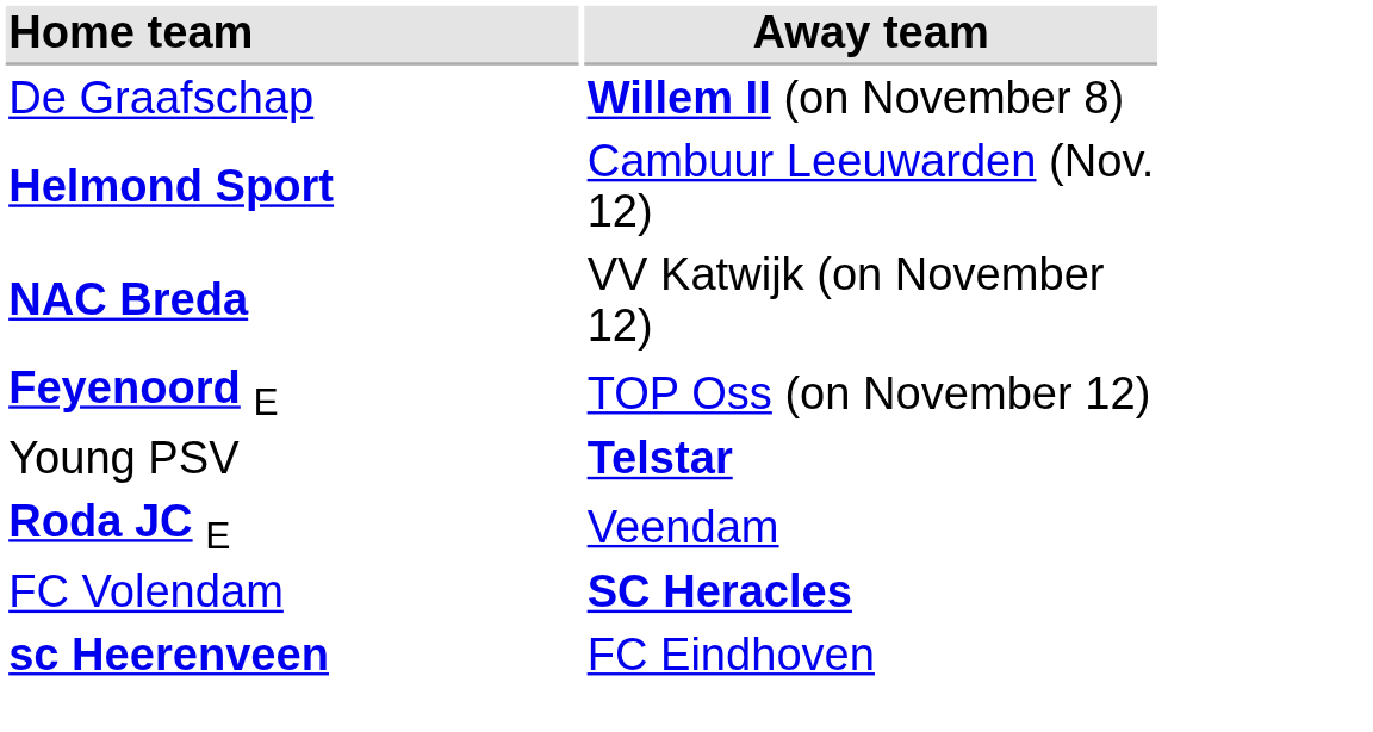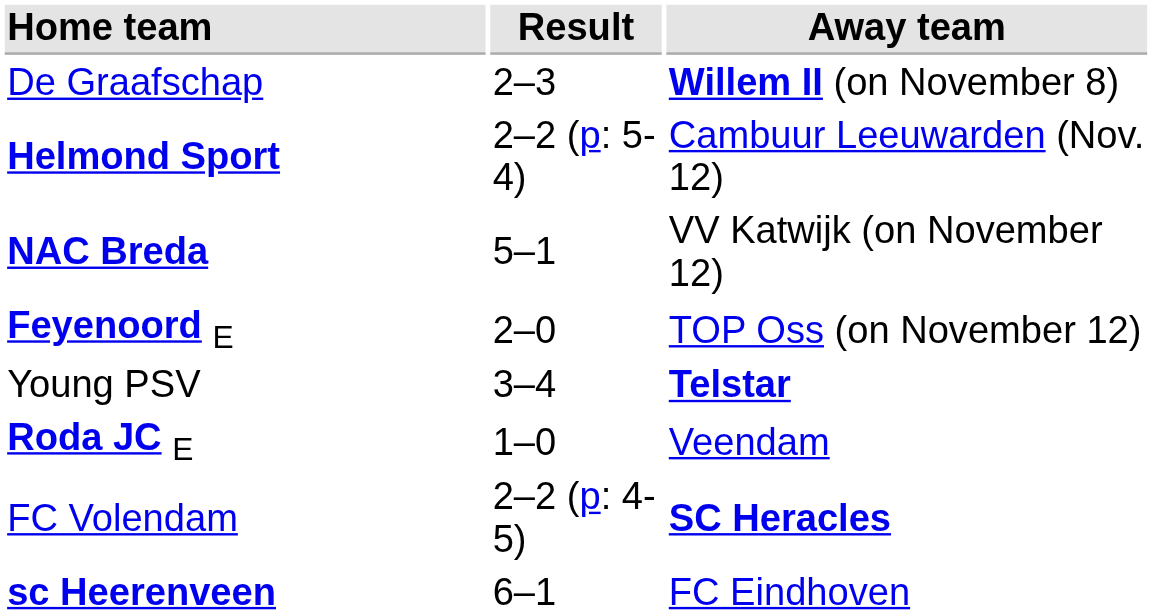+ column: Result | 2–3 | 2–2 (p: 5-4) | 5–1 | 2–0 | 3–4 | 1–0 | 2–2 (p: 4-5) | 6–1
